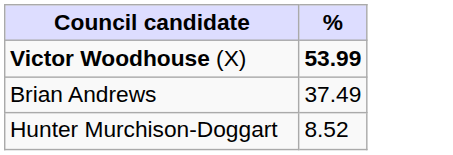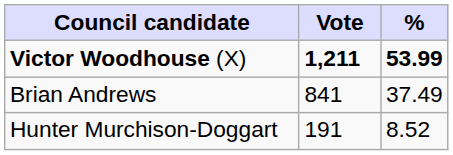+ column: Vote | 1,211 | 841 | 191
